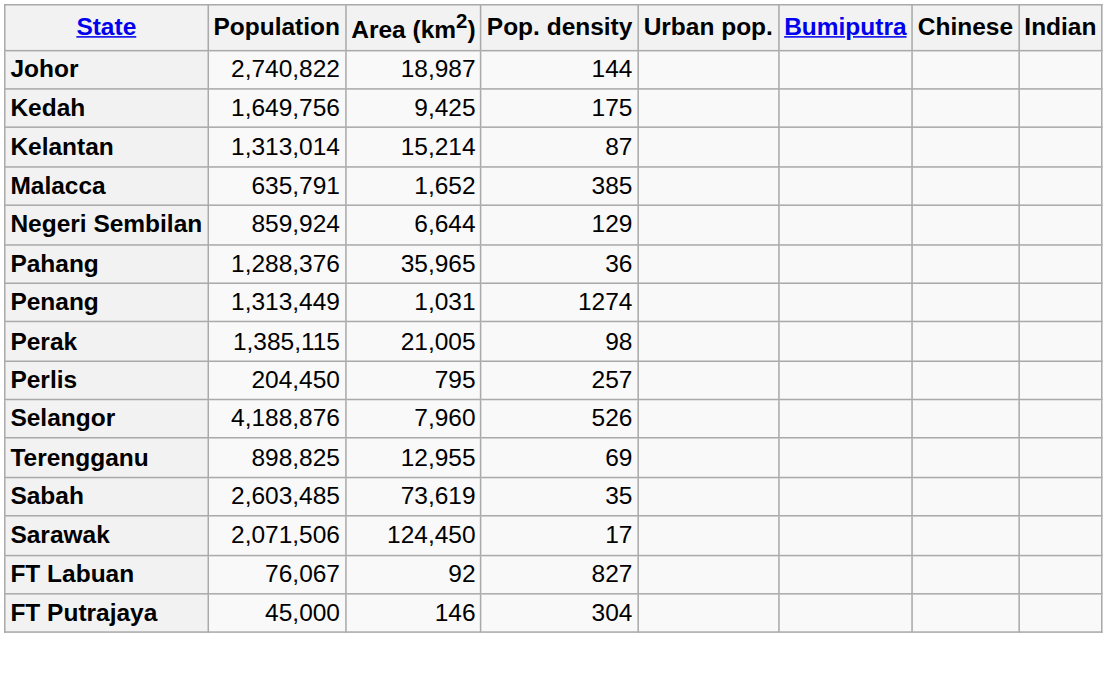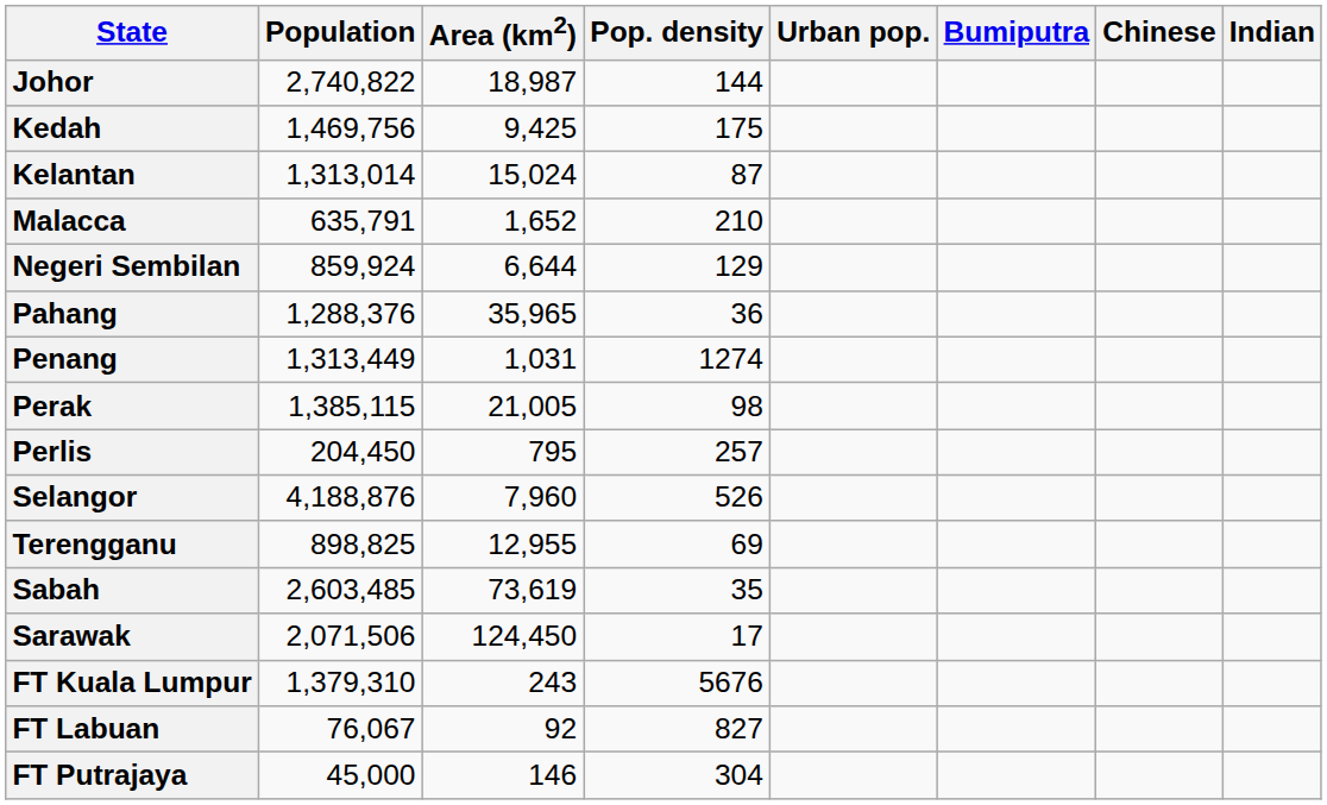Kedah | Population: 1,649,756 -> 1,469,756
Kelantan | Area (km2): 15,214 -> 15,024
Malacca | Pop. density: 385 -> 210
+ row: FT Kuala Lumpur | 1,379,310 | 243 | 5676
